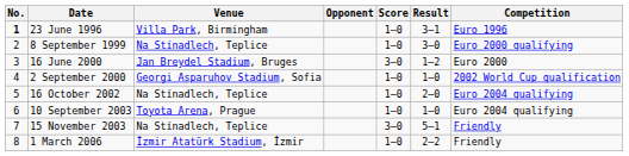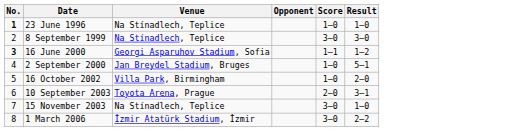- column: Competition | Euro 1996 | Euro 2000 qualifying | Euro 2000 | 2002 World Cup qualification | Euro 2004 qualifying | Euro 2004 qualifying | Friendly | Friendly
23 June 1996 | Venue: Villa Park, Birmingham -> Na Stínadlech, Teplice
23 June 1996 | Result: 3–1 -> 1–0
8 September 1999 | Score: 1–0 -> 3–0
16 June 2000 | No.: normal -> bold
16 June 2000 | Venue: Jan Breydel Stadium, Bruges -> Georgi Asparuhov Stadium, Sofia
16 June 2000 | Score: 3–0 -> 1–1
2 September 2000 | Venue: Georgi Asparuhov Stadium, Sofia -> Jan Breydel Stadium, Bruges
2 September 2000 | Result: 1–0 -> 5–1
16 October 2002 | Venue: Na Stínadlech, Teplice -> Villa Park, Birmingham
10 September 2003 | Score: 1–0 -> 2–0
10 September 2003 | Result: 1–0 -> 3–1
15 November 2003 | Result: 5–1 -> 1–0
1 March 2006 | Score: 1–0 -> 3–0
